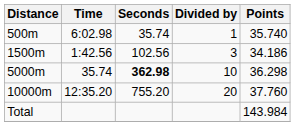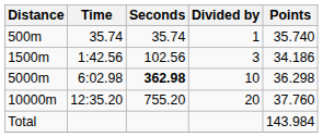500m | Time: 6:02.98 -> 35.74
5000m | Time: 35.74 -> 6:02.98
